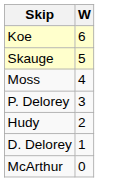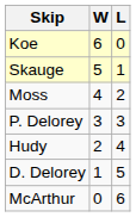+ column: L | 0 | 1 | 2 | 3 | 4 | 5 | 6
